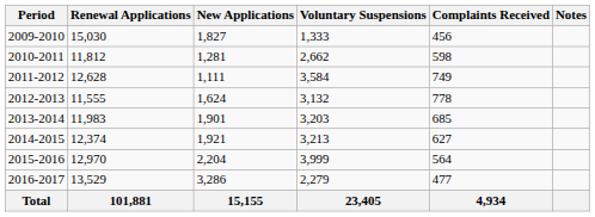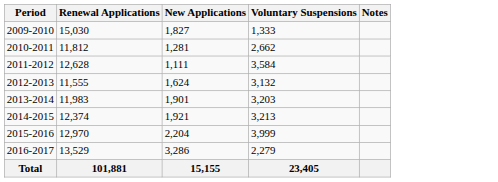- column: Complaints Received | 456 | 598 | 749 | 778 | 685 | 627 | 564 | 477 | 4,934
